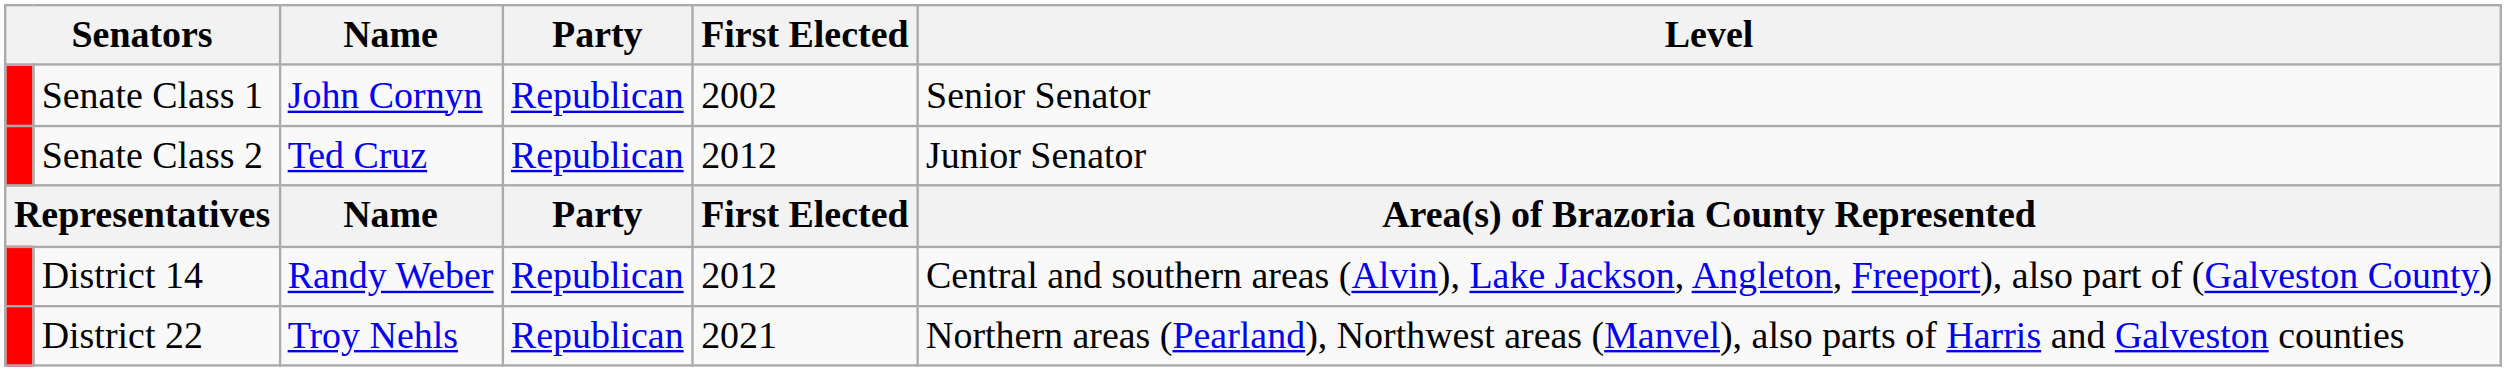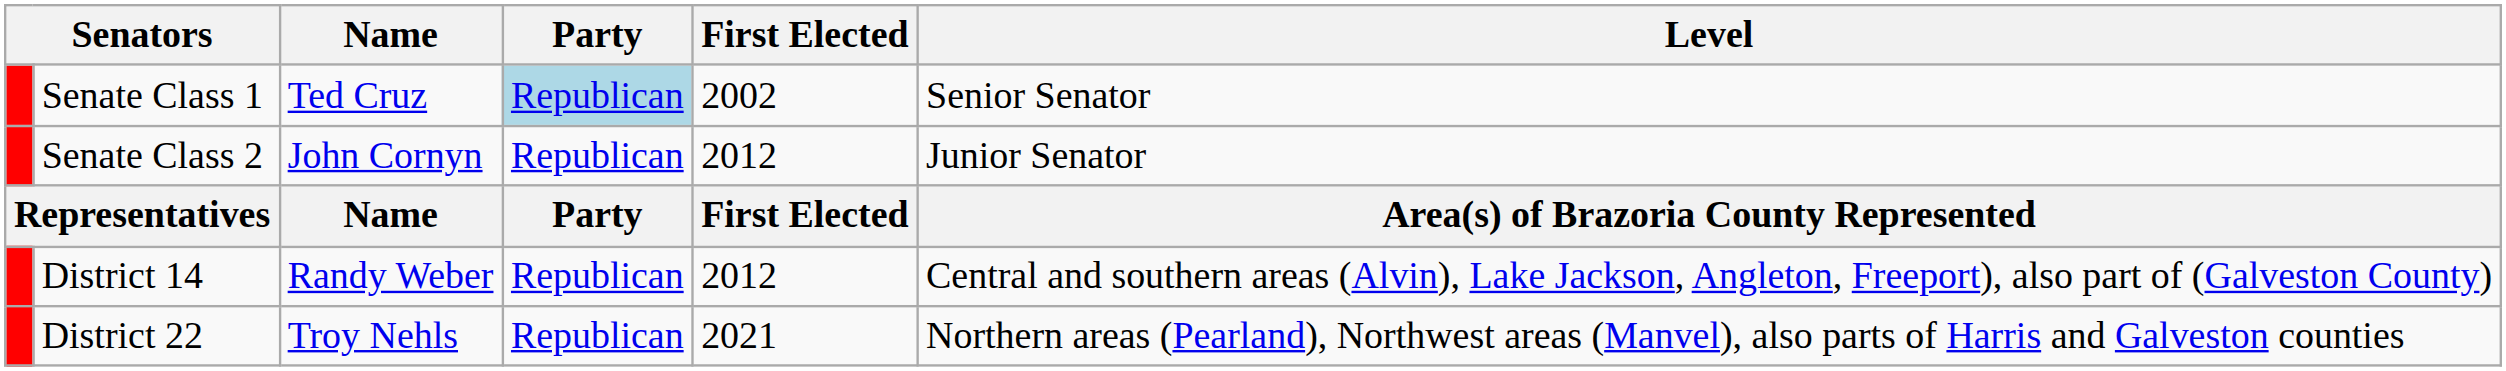Senate Class 1 | Name: John Cornyn -> Ted Cruz
Senate Class 1 | Party: no background -> lightblue background
Senate Class 2 | Name: Ted Cruz -> John Cornyn
